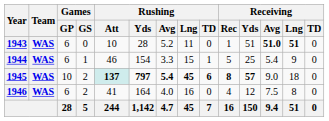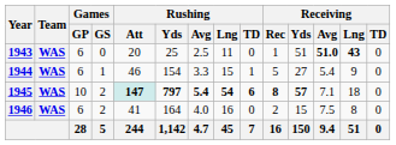1943 | Rushing / Att: 10 -> 20
1943 | Rushing / Yds: 28 -> 25
1943 | Rushing / Avg: 5.2 -> 2.5
1943 | Receiving / Lng: 51 -> 43
1944 | Receiving / Yds: 25 -> 27
1945 | Rushing / Att: 137 -> 147
1945 | Rushing / Lng: 45 -> 54
1945 | Receiving / Avg: 9.0 -> 7.1
1946 | Receiving / Rec: 4 -> 2
1946 | Receiving / Yds: 12 -> 15
